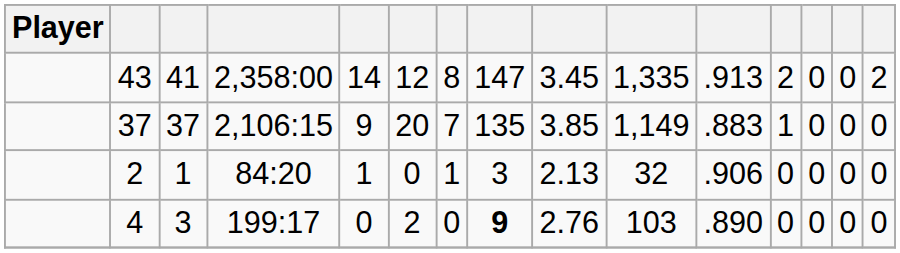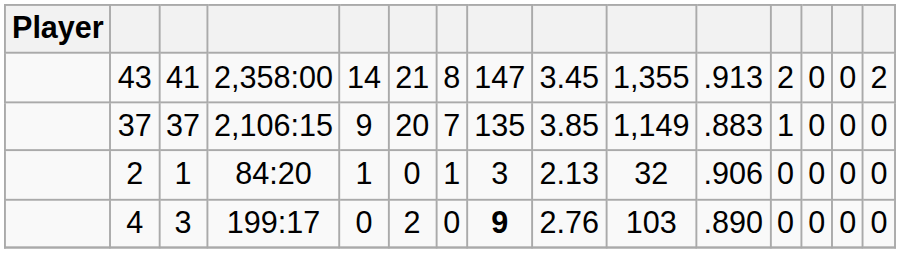43 | column 6: 12 -> 21
43 | column 10: 1,335 -> 1,355
